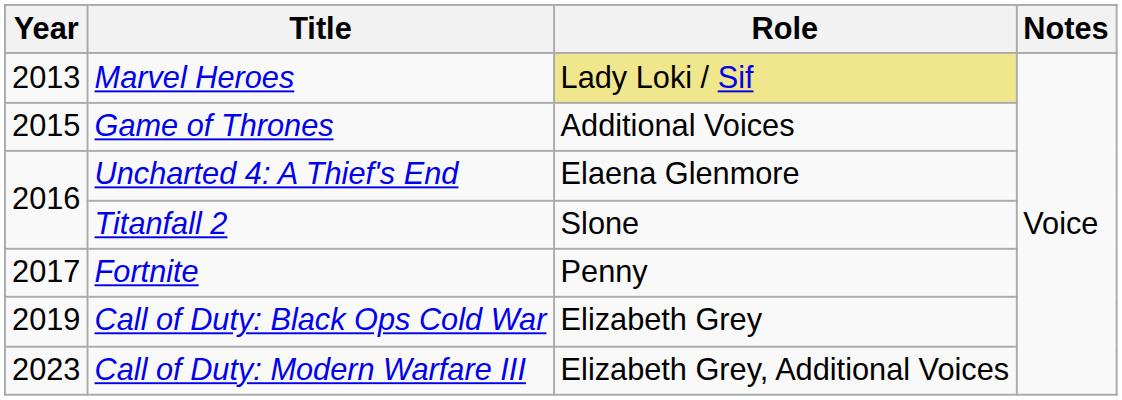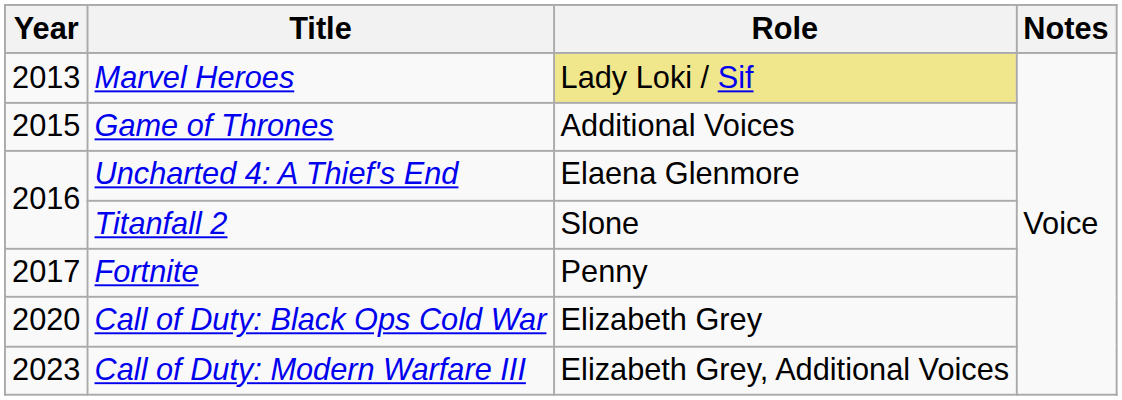Call of Duty: Black Ops Cold War | Year: 2019 -> 2020
